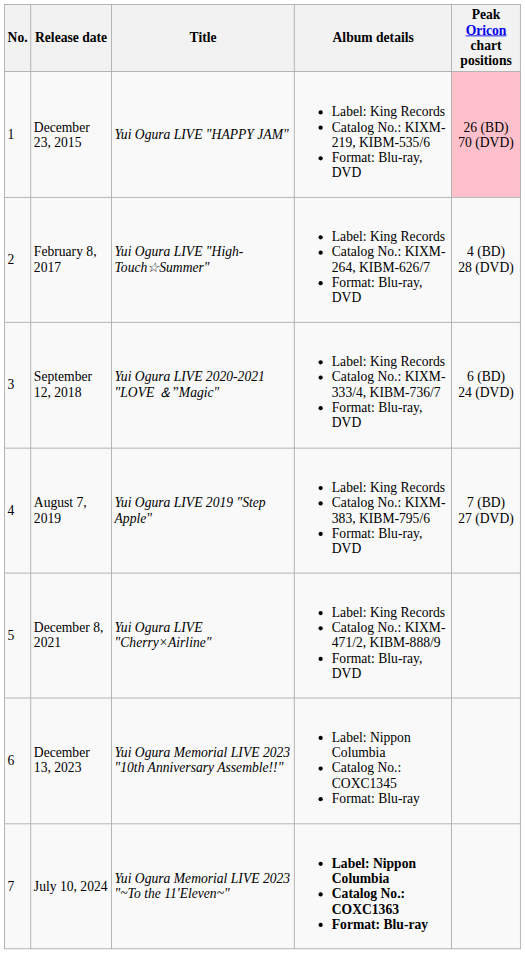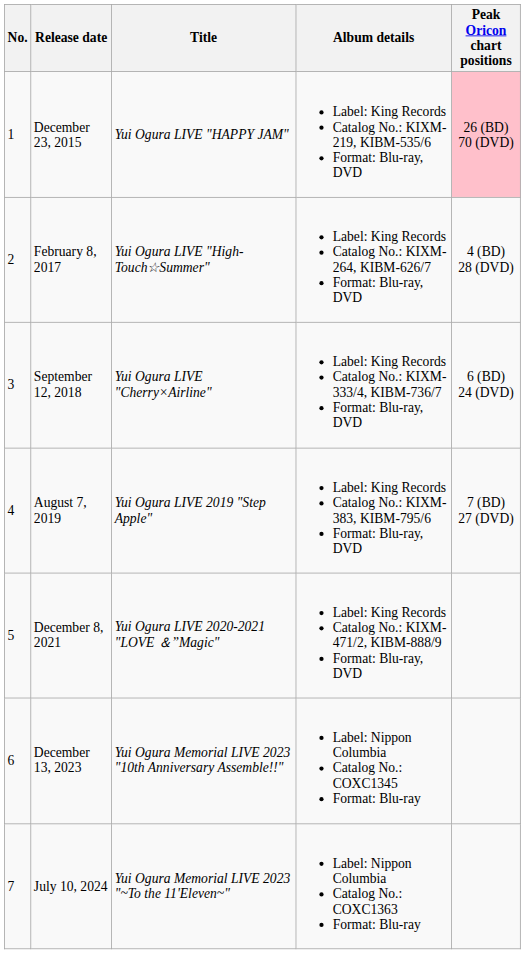September 12, 2018 | Title: Yui Ogura LIVE 2020-2021 "LOVE ＆”Magic" -> Yui Ogura LIVE "Cherry×Airline"
December 8, 2021 | Title: Yui Ogura LIVE "Cherry×Airline" -> Yui Ogura LIVE 2020-2021 "LOVE ＆”Magic"
July 10, 2024 | Album details: bold -> normal
